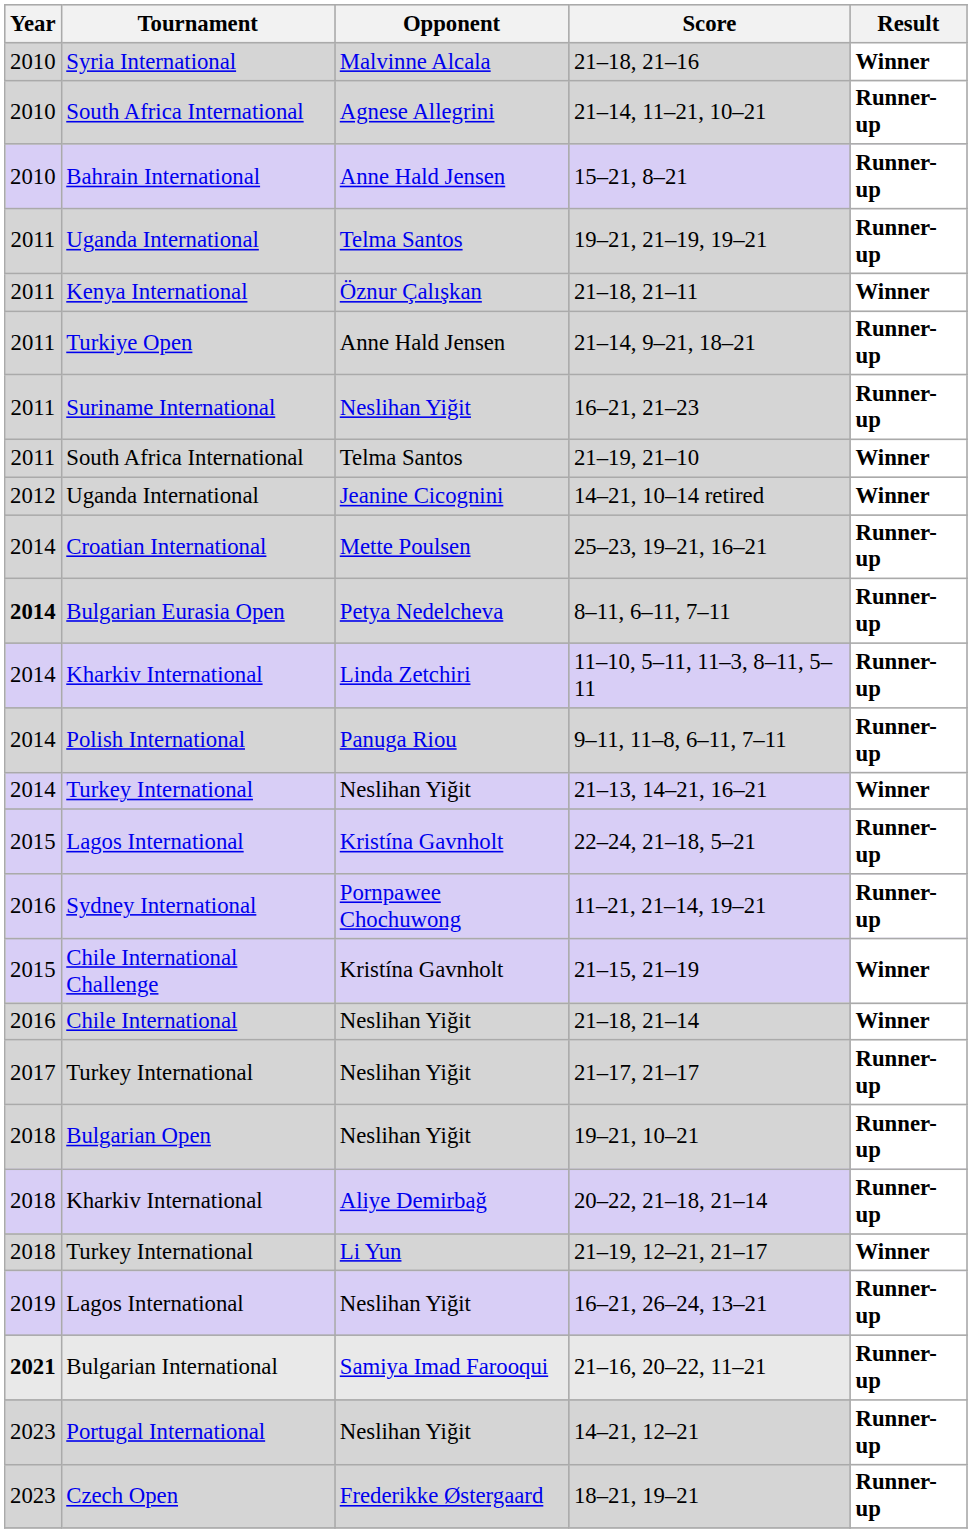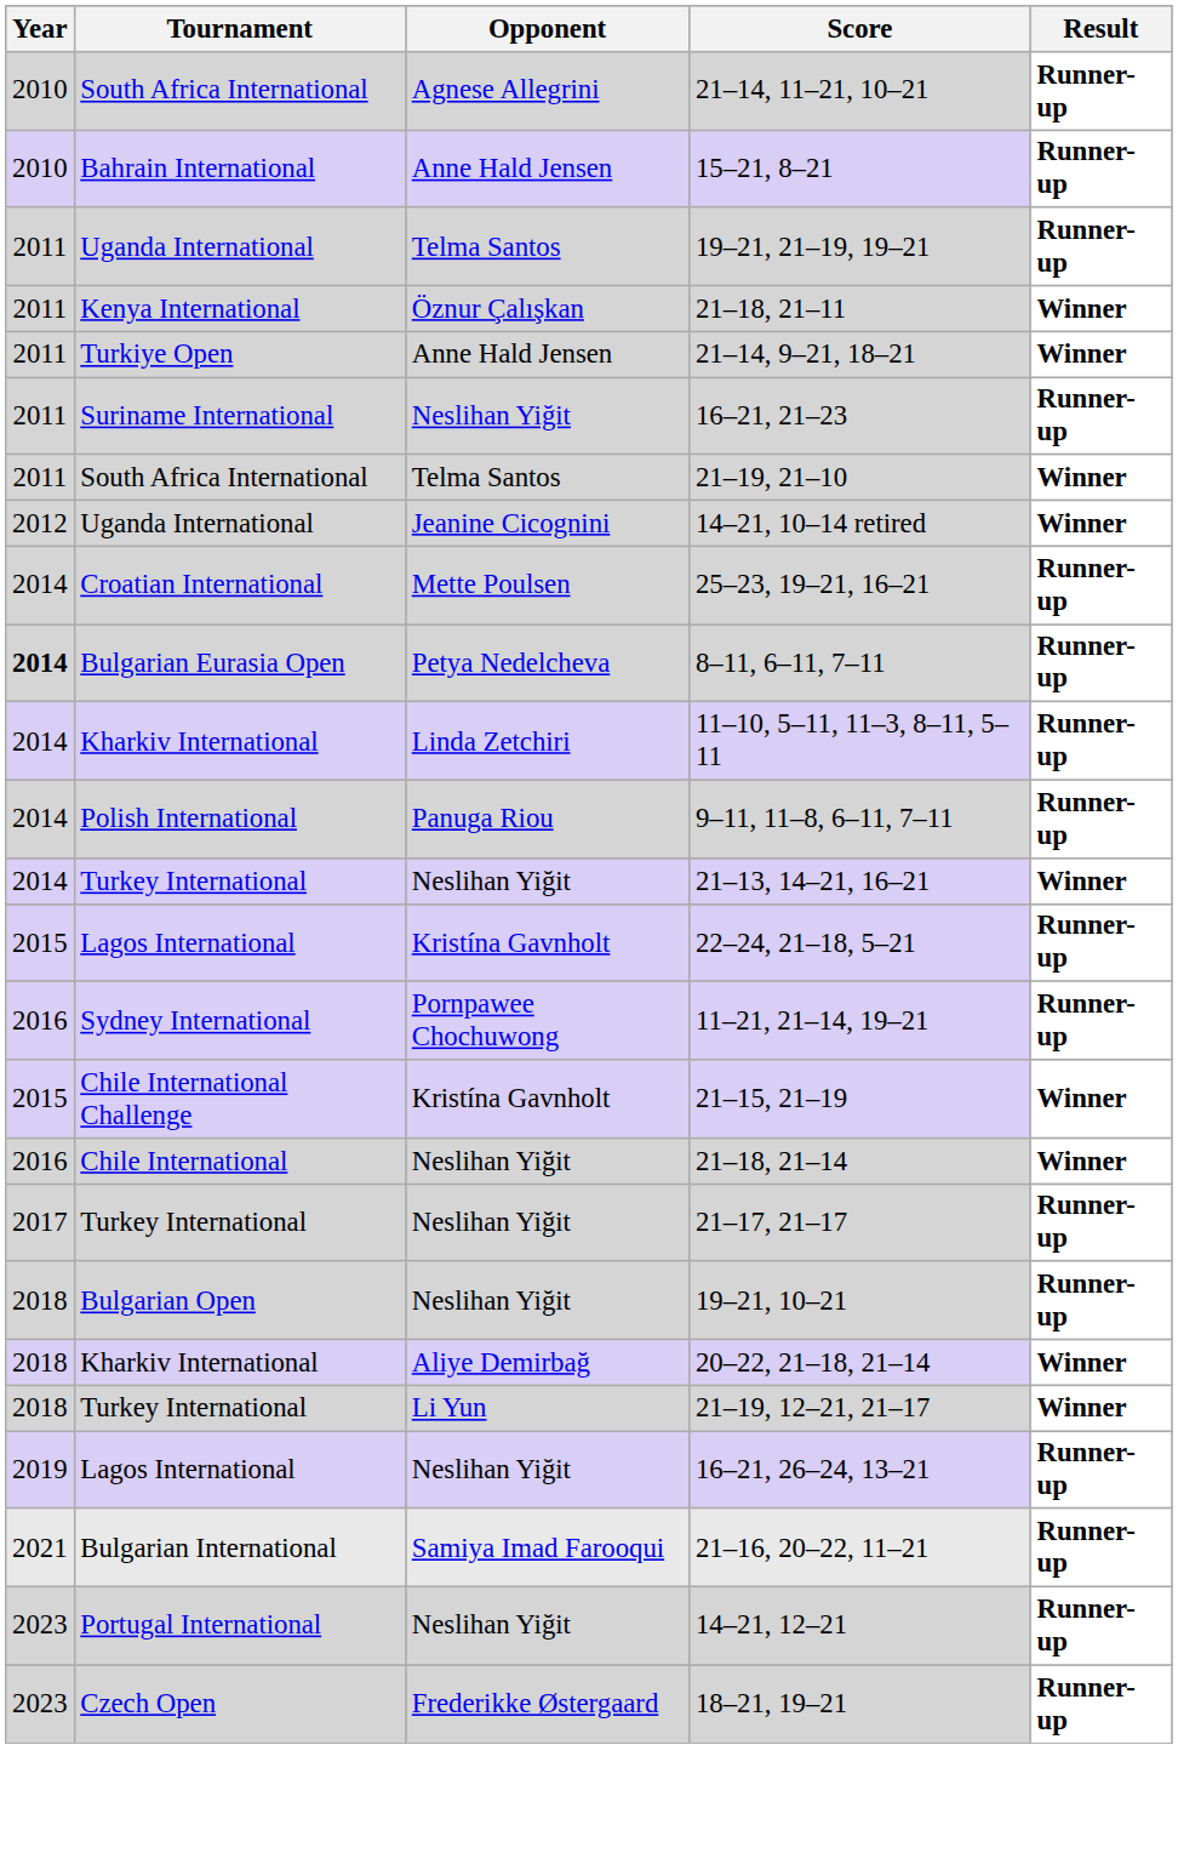- row: 2010 | Syria International | Malvinne Alcala | 21–18, 21–16 | Winner
21–14, 9–21, 18–21 | Result: Runner-up -> Winner
20–22, 21–18, 21–14 | Result: Runner-up -> Winner
21–16, 20–22, 11–21 | Year: bold -> normal
